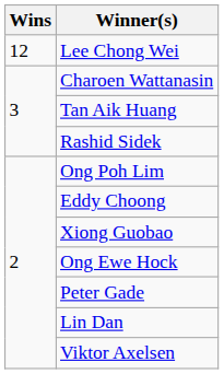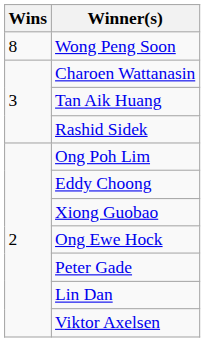- row: 12 | Lee Chong Wei
+ row: 8 | Wong Peng Soon
